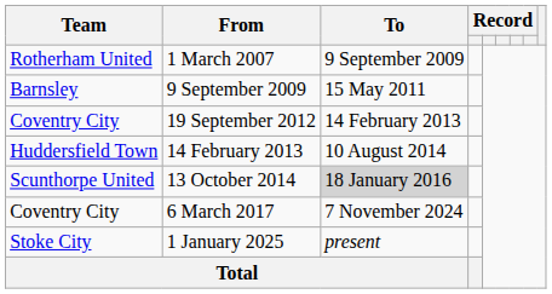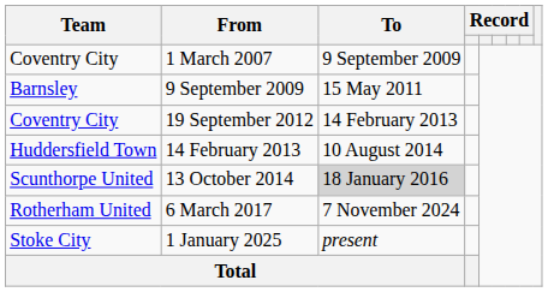1 March 2007 | Team: Rotherham United -> Coventry City
6 March 2017 | Team: Coventry City -> Rotherham United
